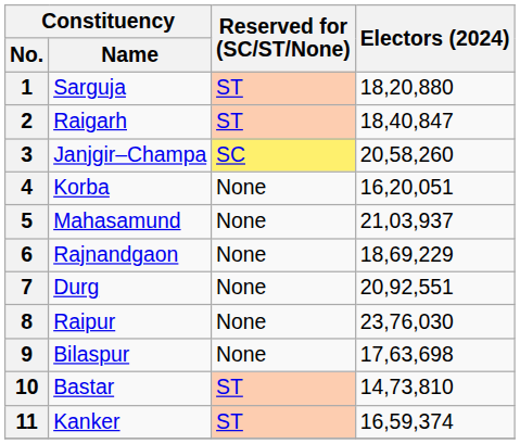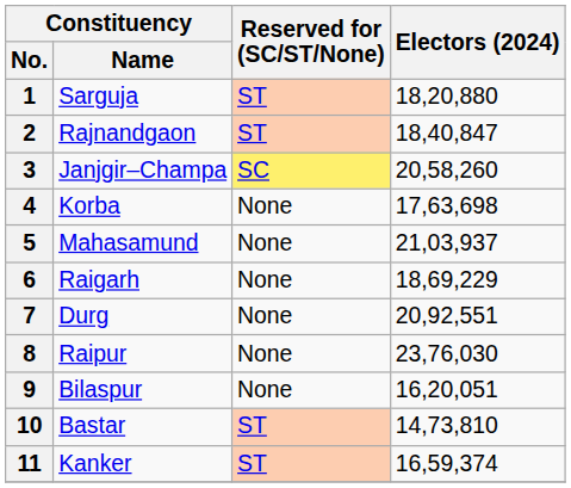2 | Constituency / Name: Raigarh -> Rajnandgaon
4 | Electors (2024): 16,20,051 -> 17,63,698
6 | Constituency / Name: Rajnandgaon -> Raigarh
9 | Electors (2024): 17,63,698 -> 16,20,051
